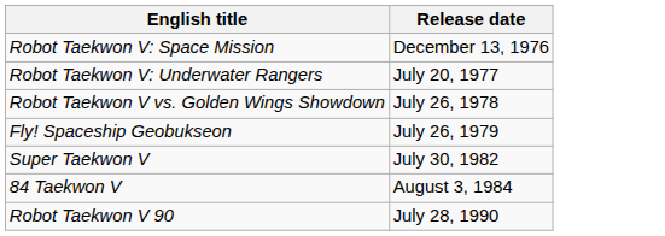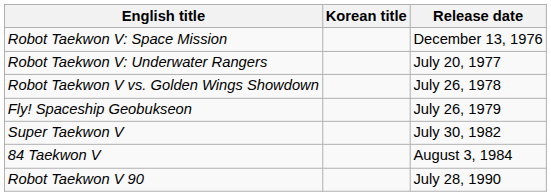+ column: Korean title
